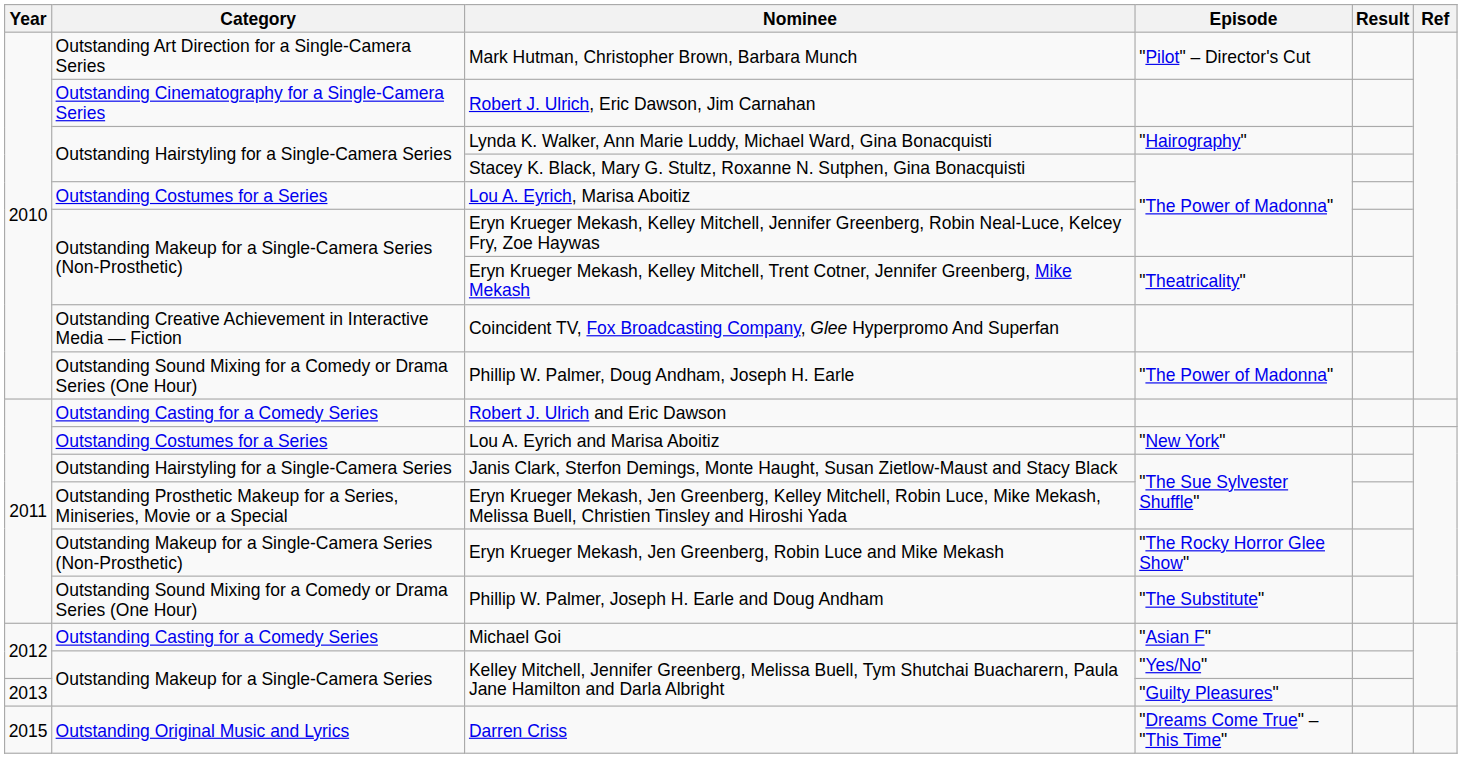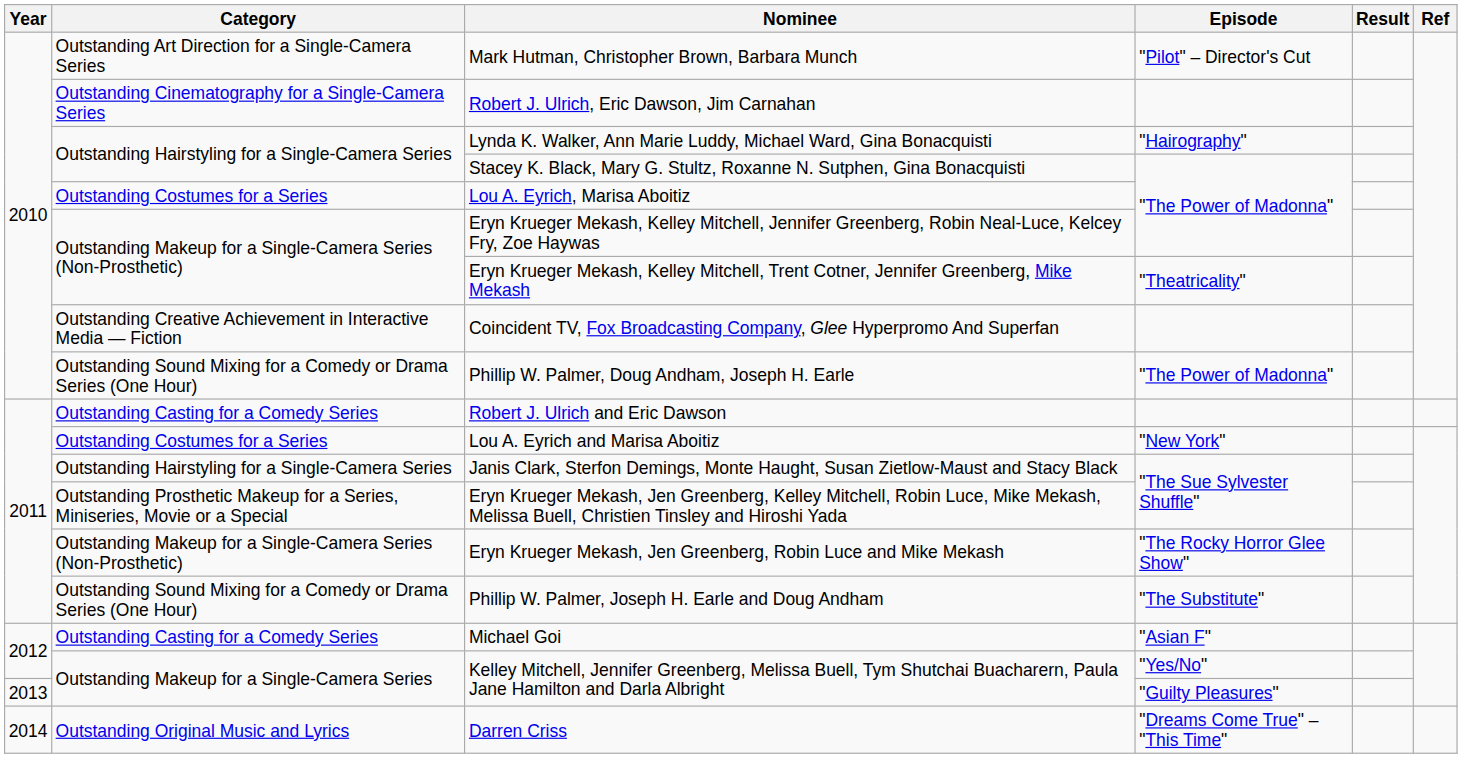Darren Criss | Year: 2015 -> 2014
